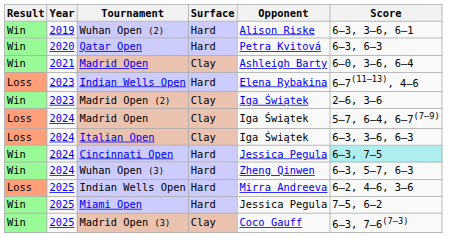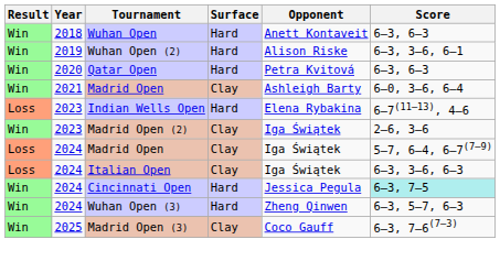+ row: Win | 2018 | Wuhan Open | Hard | Anett Kontaveit | 6–3, 6–3
- row: Loss | 2025 | Indian Wells Open | Hard | Mirra Andreeva | 6–2, 4–6, 3–6
- row: Win | 2025 | Miami Open | Hard | Jessica Pegula | 7–5, 6–2
